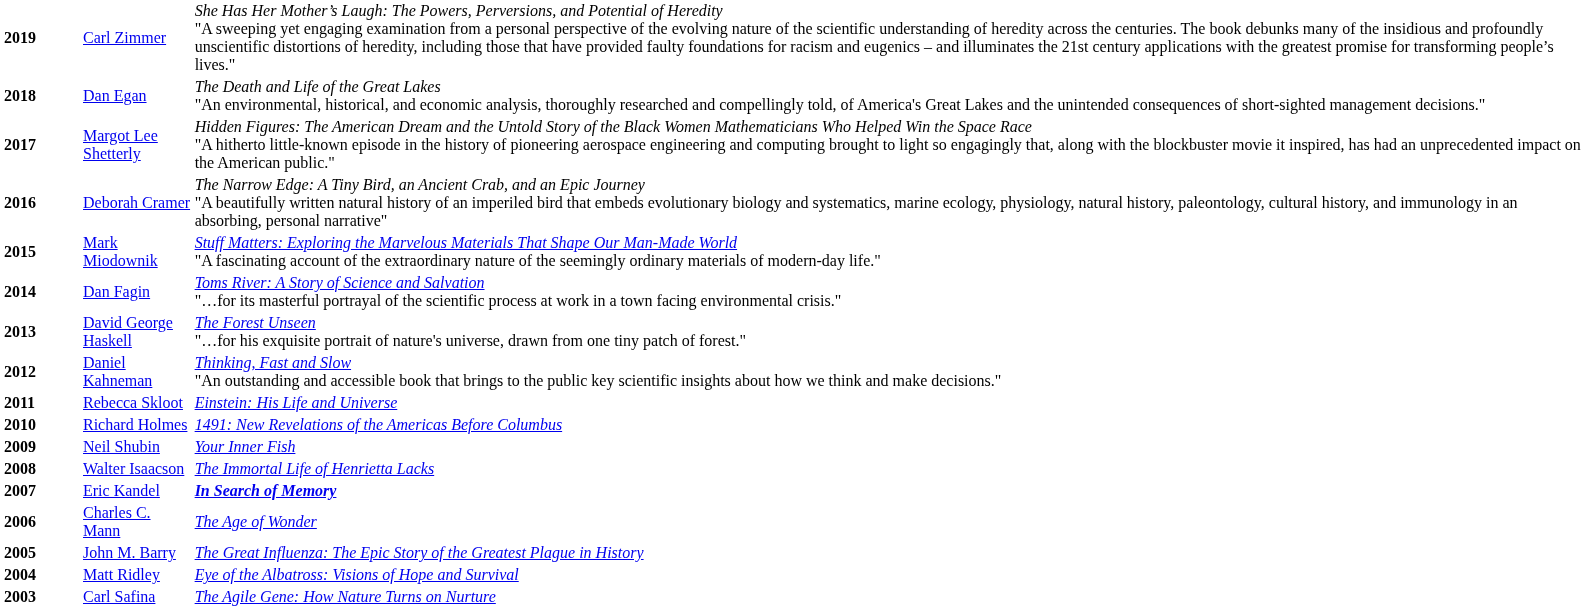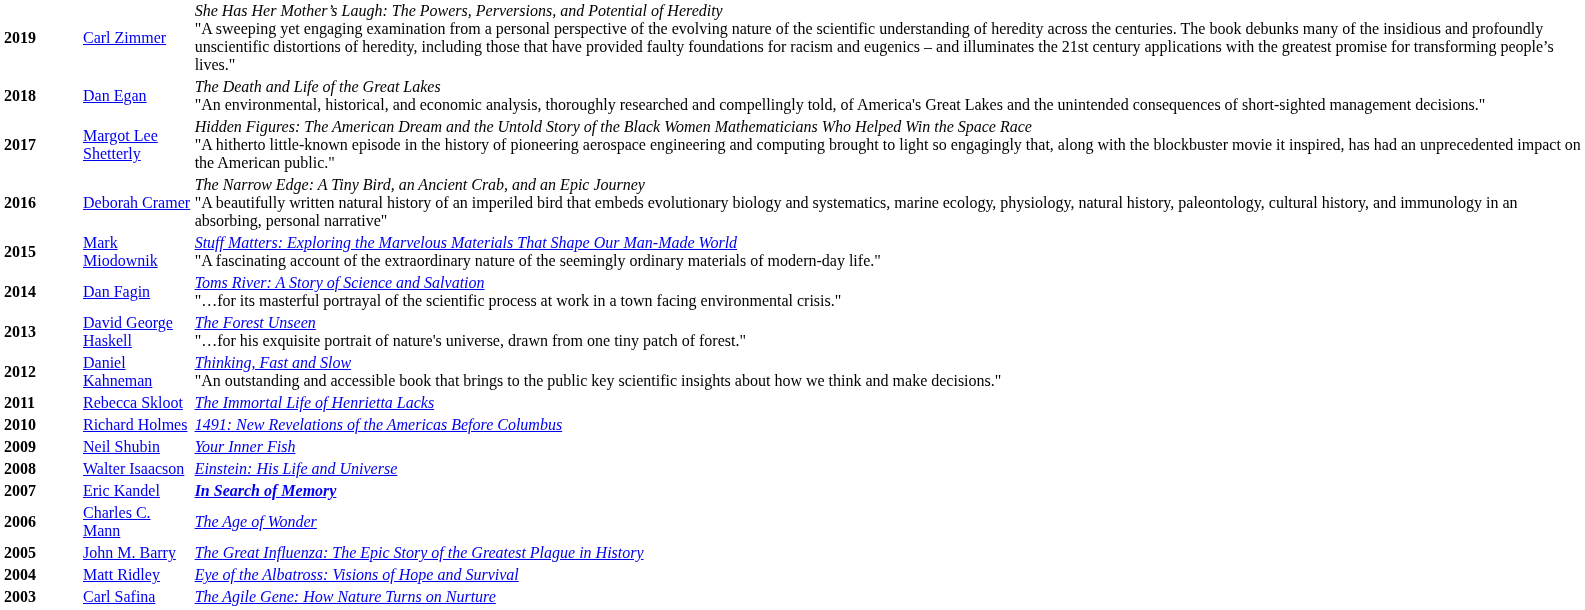Rebecca Skloot | column 3: Einstein: His Life and Universe -> The Immortal Life of Henrietta Lacks
Walter Isaacson | column 3: The Immortal Life of Henrietta Lacks -> Einstein: His Life and Universe
